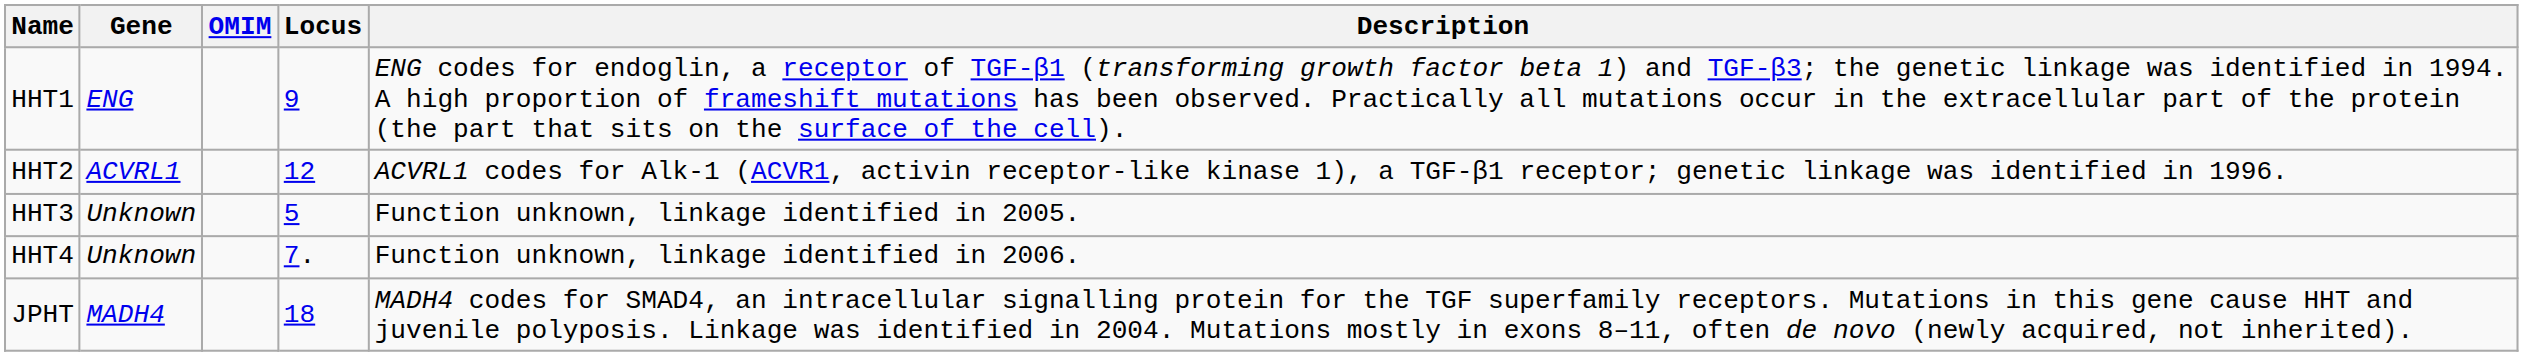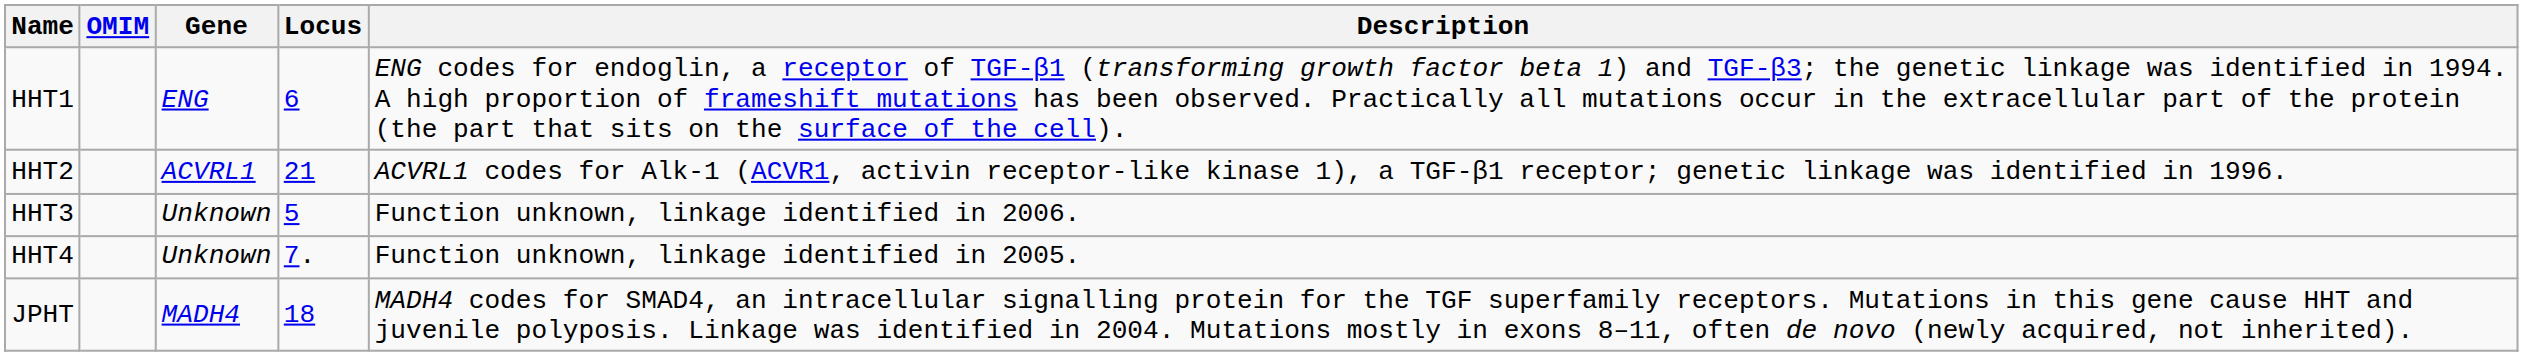columns swapped: OMIM <-> Gene
HHT1 | Locus: 9 -> 6
HHT2 | Locus: 12 -> 21
HHT3 | Description: Function unknown, linkage identified in 2005. -> Function unknown, linkage identified in 2006.
HHT4 | Description: Function unknown, linkage identified in 2006. -> Function unknown, linkage identified in 2005.
